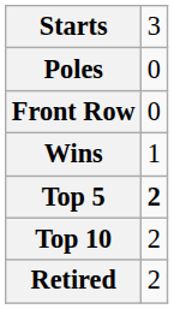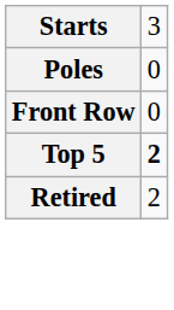- row: Wins | 1
- row: Top 10 | 2
